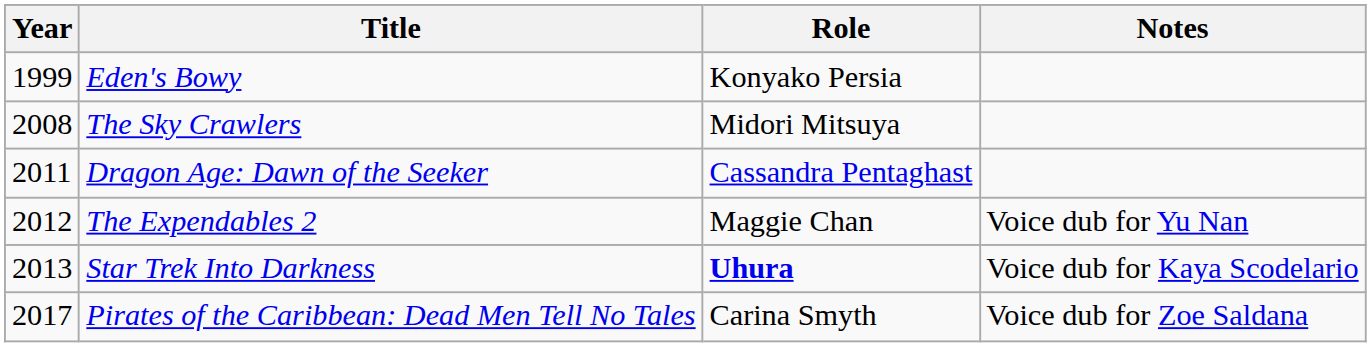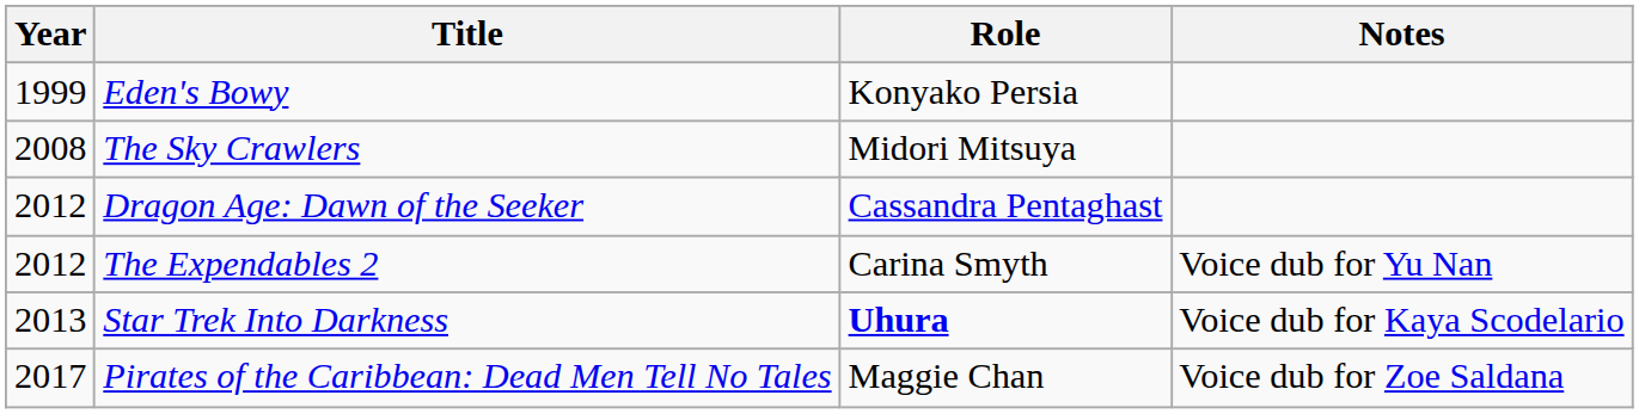Dragon Age: Dawn of the Seeker | Year: 2011 -> 2012
The Expendables 2 | Role: Maggie Chan -> Carina Smyth
Pirates of the Caribbean: Dead Men Tell No Tales | Role: Carina Smyth -> Maggie Chan
